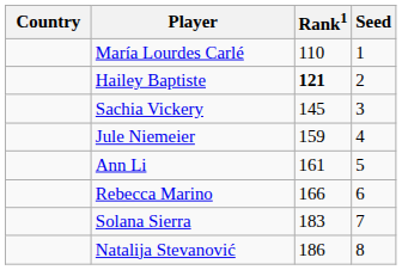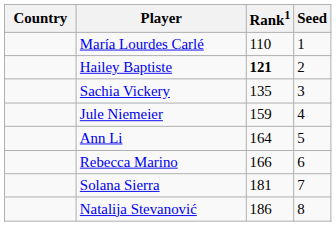Sachia Vickery | Rank1: 145 -> 135
Ann Li | Rank1: 161 -> 164
Solana Sierra | Rank1: 183 -> 181
